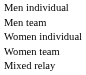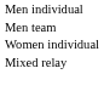- row: Women team
